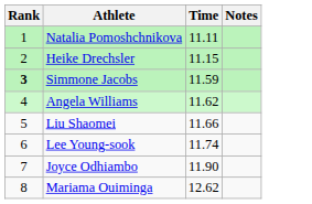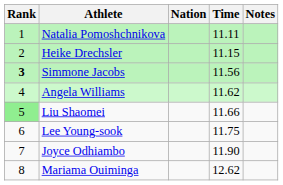+ column: Nation
Simmone Jacobs | Time: 11.59 -> 11.56
Liu Shaomei | Rank: no background -> lightgreen background
Lee Young-sook | Time: 11.74 -> 11.75
